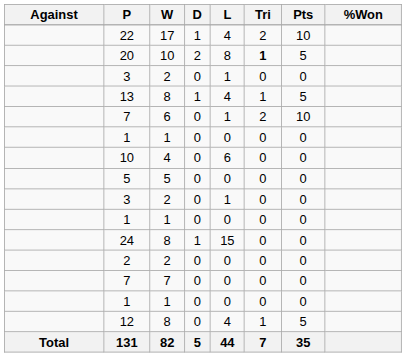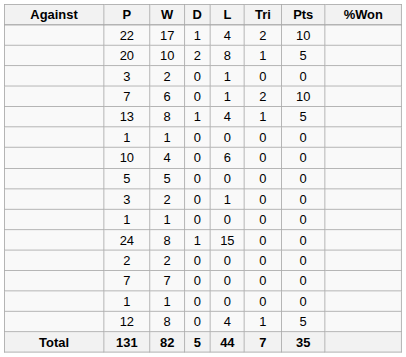20 | Tri: bold -> normal
rows swapped: 13 <-> 7 / 6
